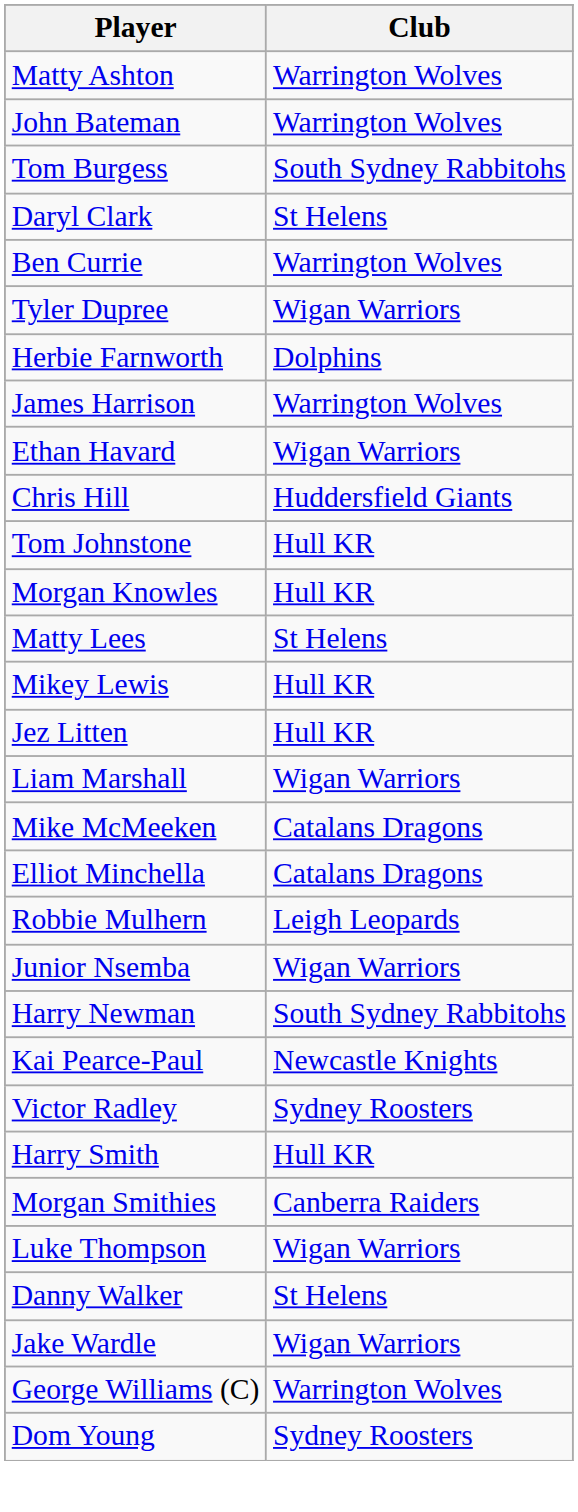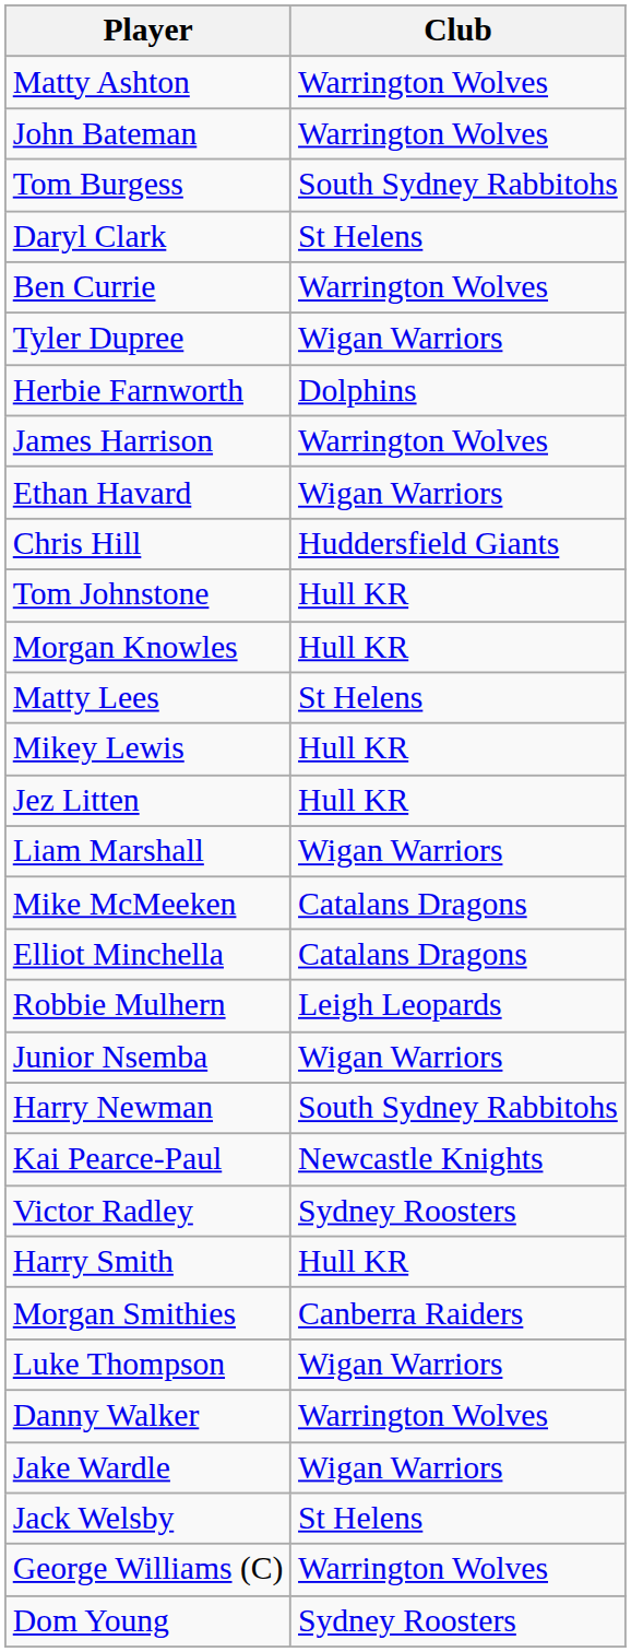Danny Walker | Club: St Helens -> Warrington Wolves
+ row: Jack Welsby | St Helens
